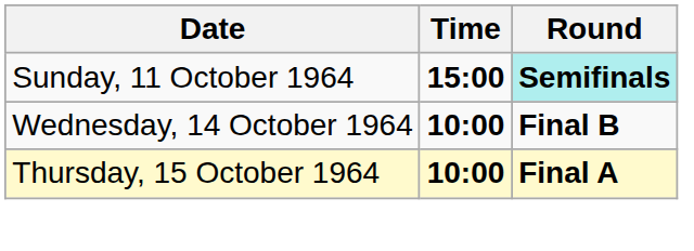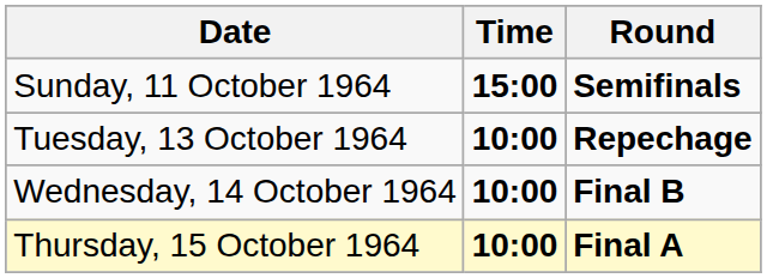Sunday, 11 October 1964 | Round: paleturquoise background -> no background
+ row: Tuesday, 13 October 1964 | 10:00 | Repechage
